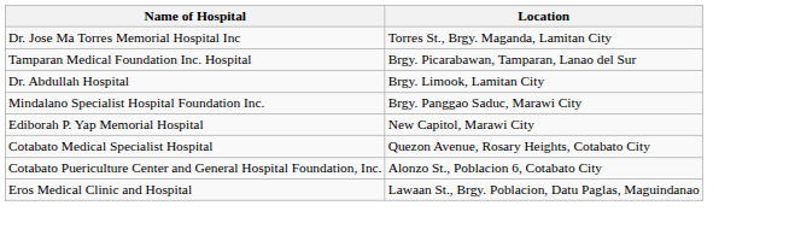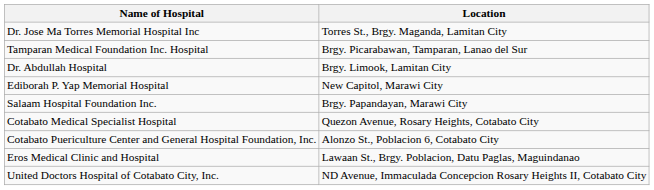- row: Mindalano Specialist Hospital Foundation Inc. | Brgy. Panggao Saduc, Marawi City
+ row: Salaam Hospital Foundation Inc. | Brgy. Papandayan, Marawi City
+ row: United Doctors Hospital of Cotabato City, Inc. | ND Avenue, Immaculada Concepcion Rosary Heights II, Cotabato City
